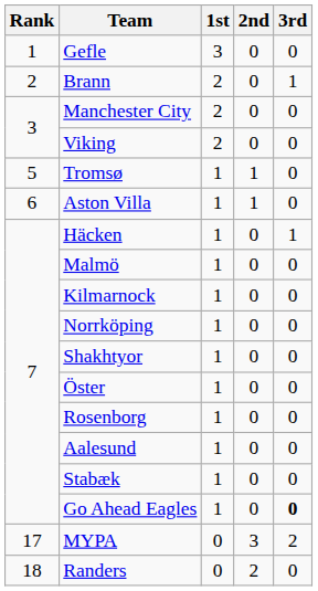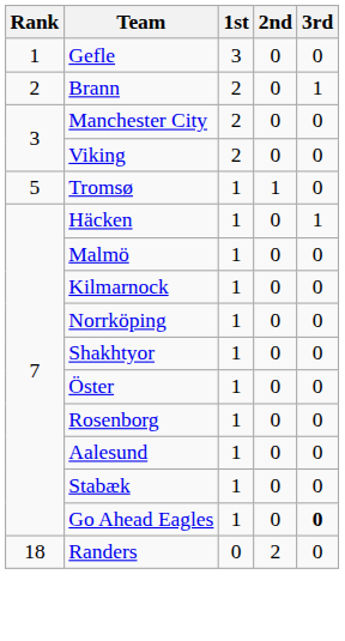- row: 6 | Aston Villa | 1 | 1 | 0
- row: 17 | MYPA | 0 | 3 | 2
